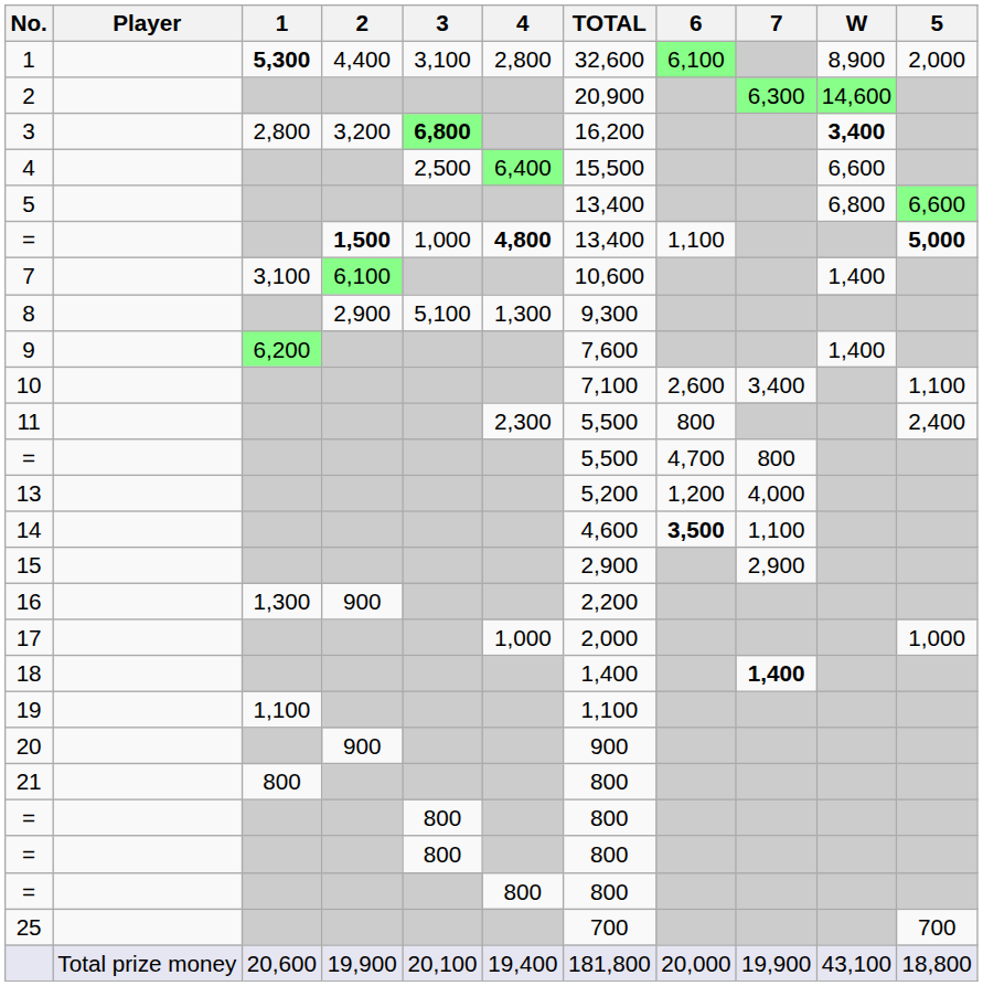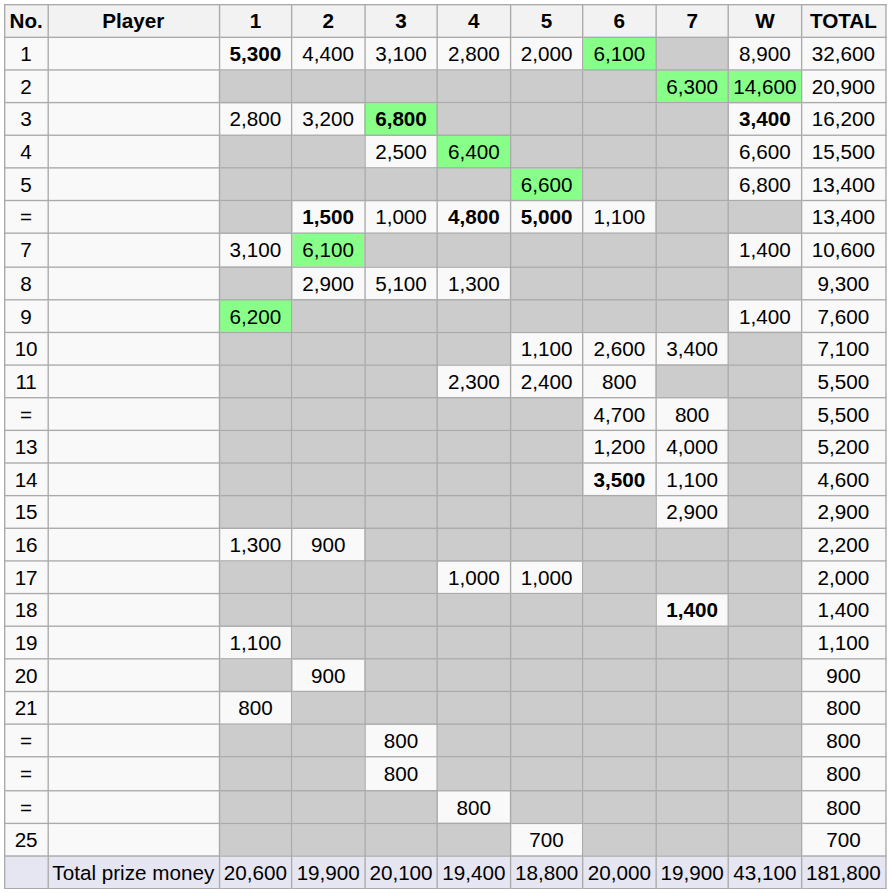columns swapped: 5 <-> TOTAL
